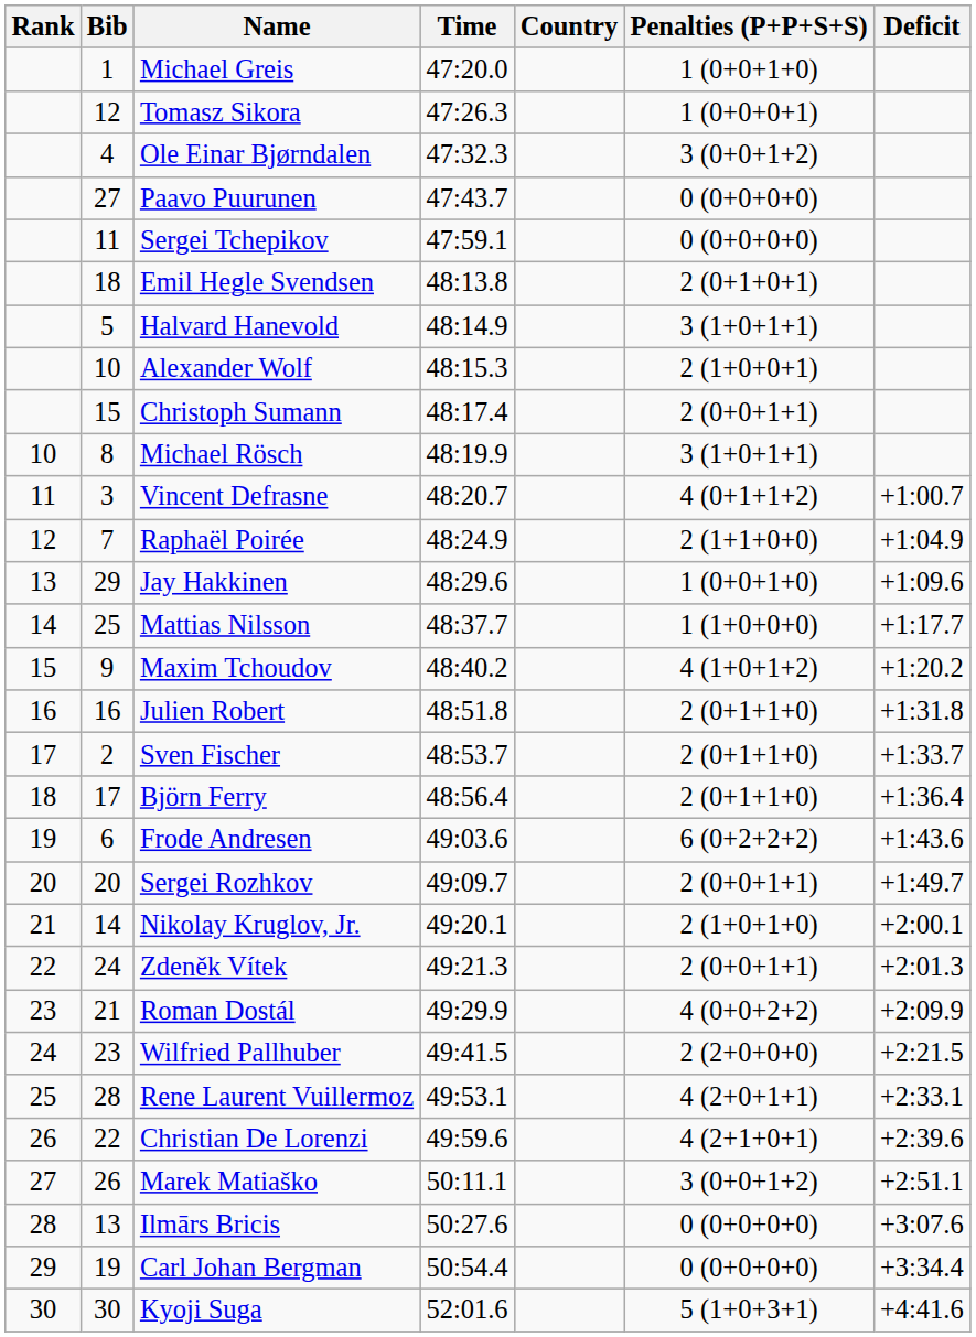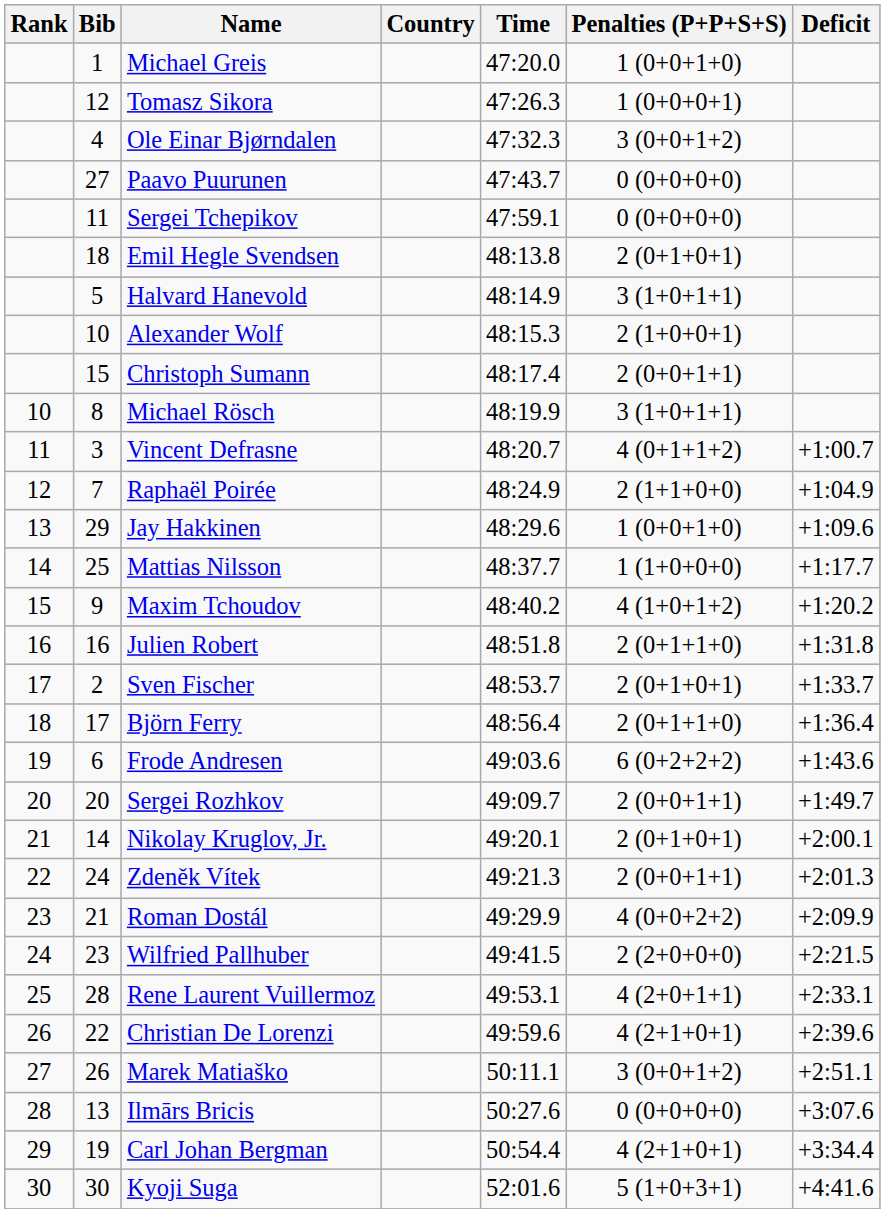columns swapped: Country <-> Time
Sven Fischer | Penalties (P+P+S+S): 2 (0+1+1+0) -> 2 (0+1+0+1)
Nikolay Kruglov, Jr. | Penalties (P+P+S+S): 2 (1+0+1+0) -> 2 (0+1+0+1)
Carl Johan Bergman | Penalties (P+P+S+S): 0 (0+0+0+0) -> 4 (2+1+0+1)
